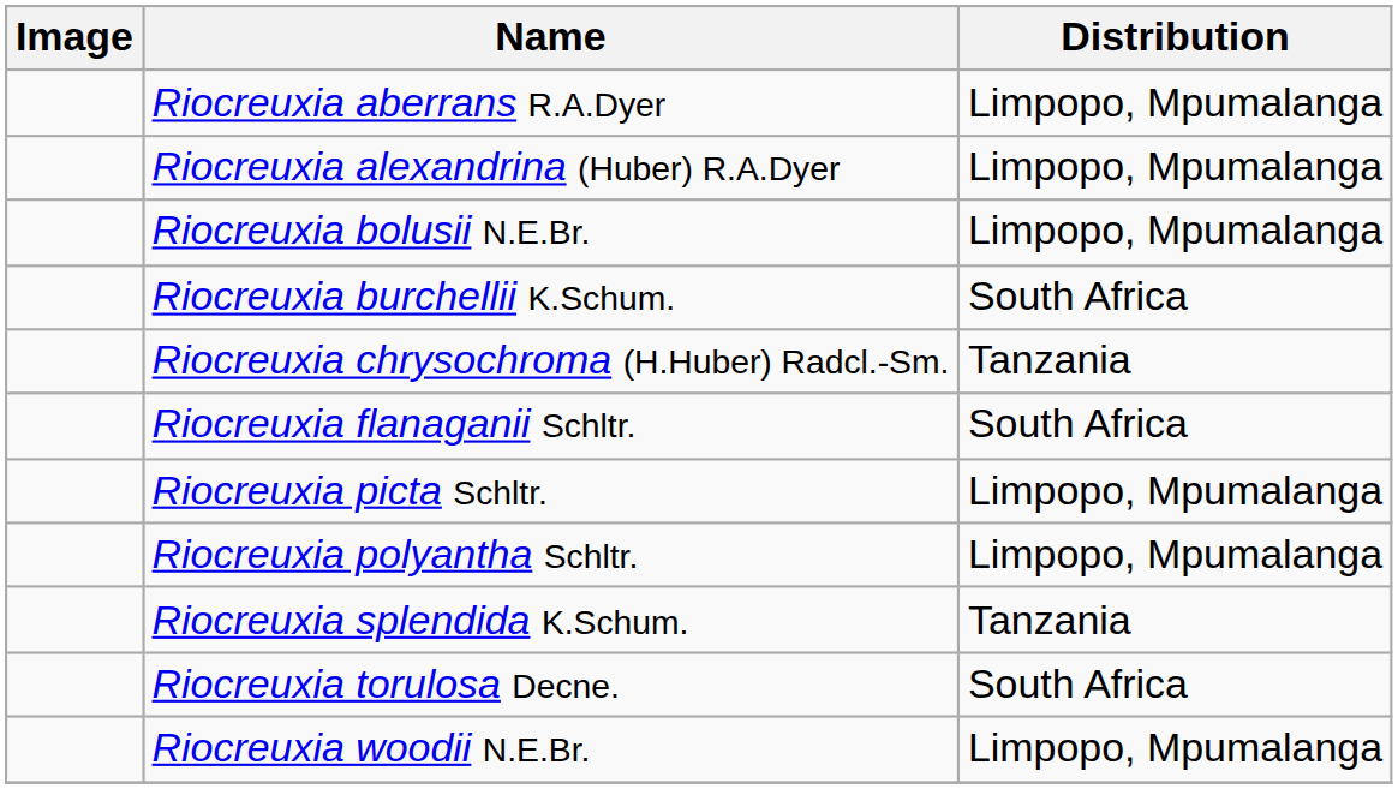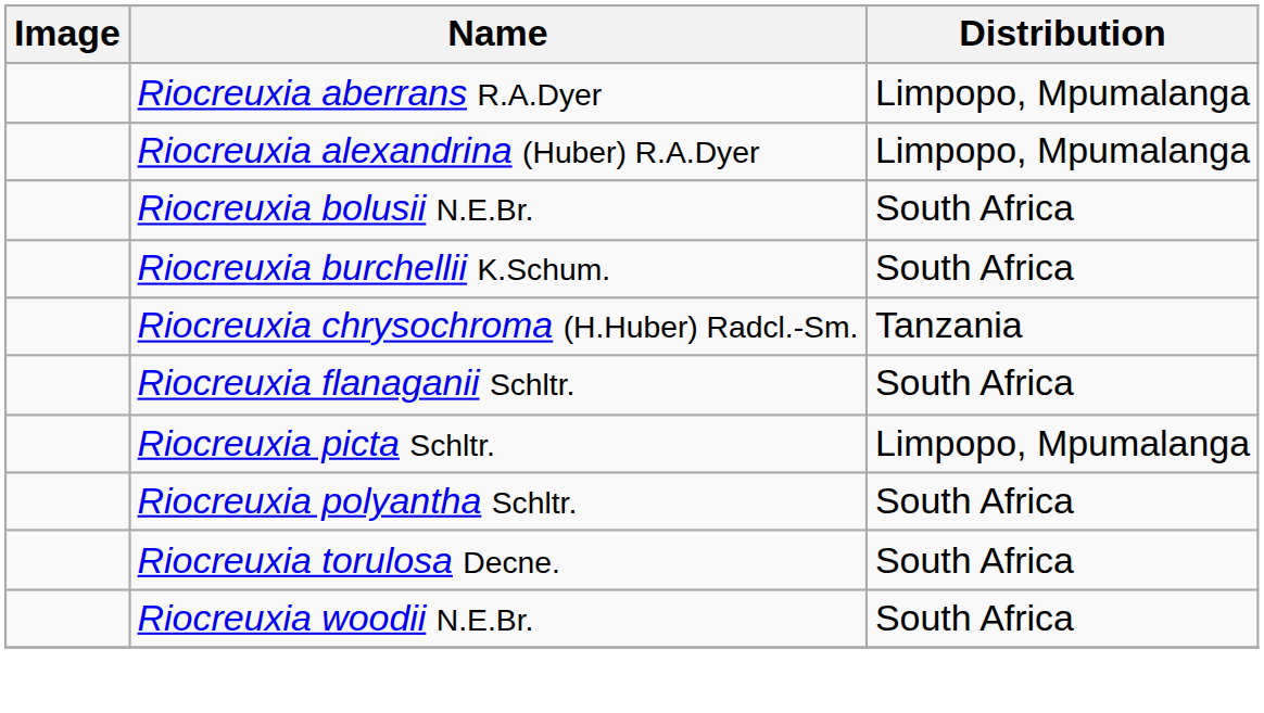Riocreuxia bolusii N.E.Br. | Distribution: Limpopo, Mpumalanga -> South Africa
Riocreuxia polyantha Schltr. | Distribution: Limpopo, Mpumalanga -> South Africa
- row: Riocreuxia splendida K.Schum. | Tanzania
Riocreuxia woodii N.E.Br. | Distribution: Limpopo, Mpumalanga -> South Africa
